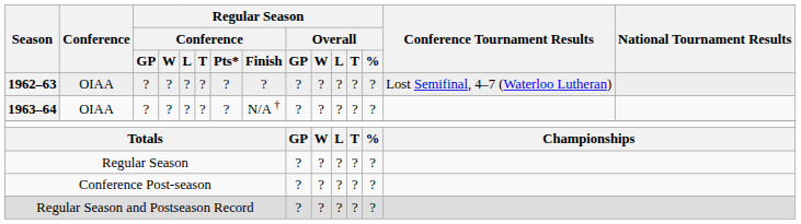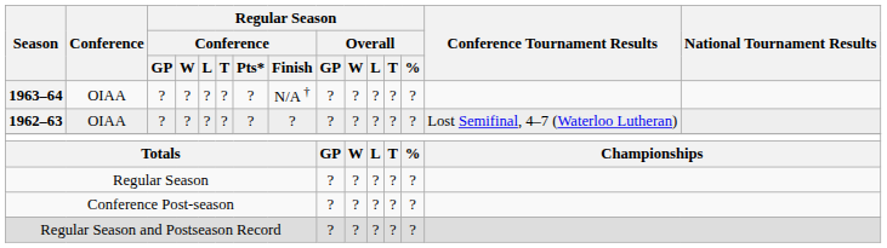rows swapped: 1962–63 <-> 1963–64
